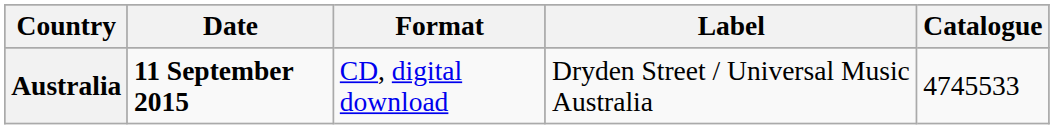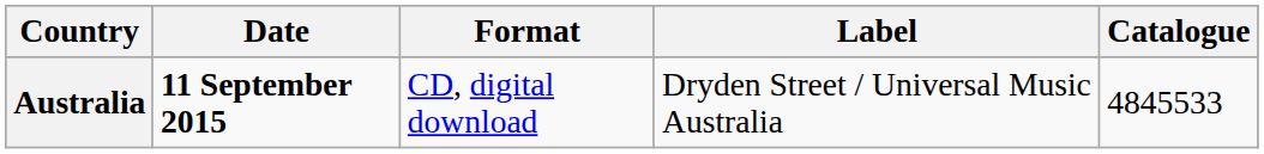Australia | Catalogue: 4745533 -> 4845533
